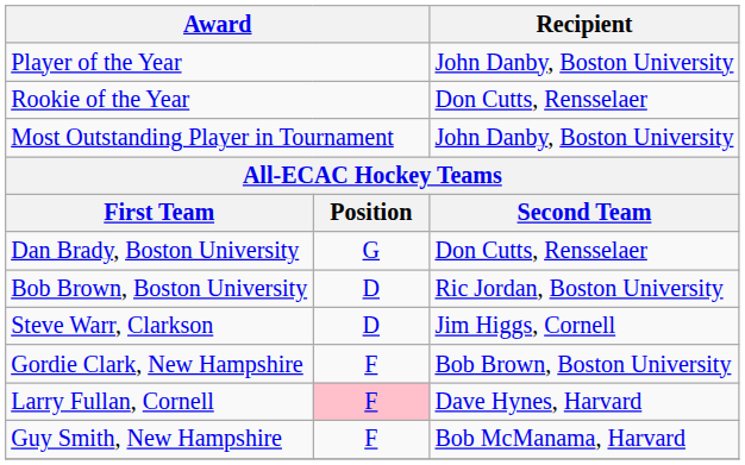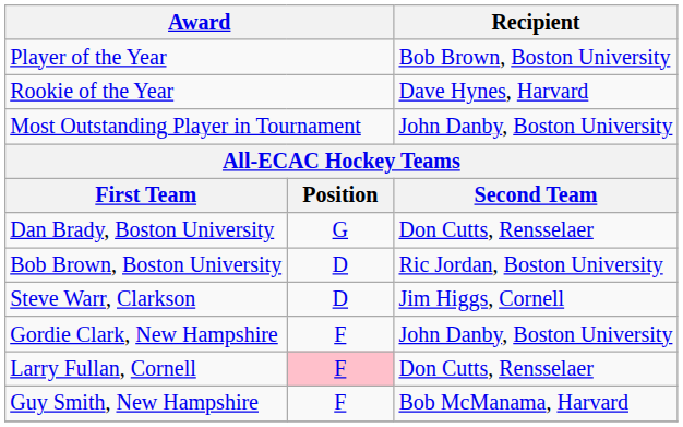Player of the Year | Recipient: John Danby, Boston University -> Bob Brown, Boston University
Rookie of the Year | Recipient: Don Cutts, Rensselaer -> Dave Hynes, Harvard
Gordie Clark, New Hampshire | Recipient: Bob Brown, Boston University -> John Danby, Boston University
Larry Fullan, Cornell | Recipient: Dave Hynes, Harvard -> Don Cutts, Rensselaer
